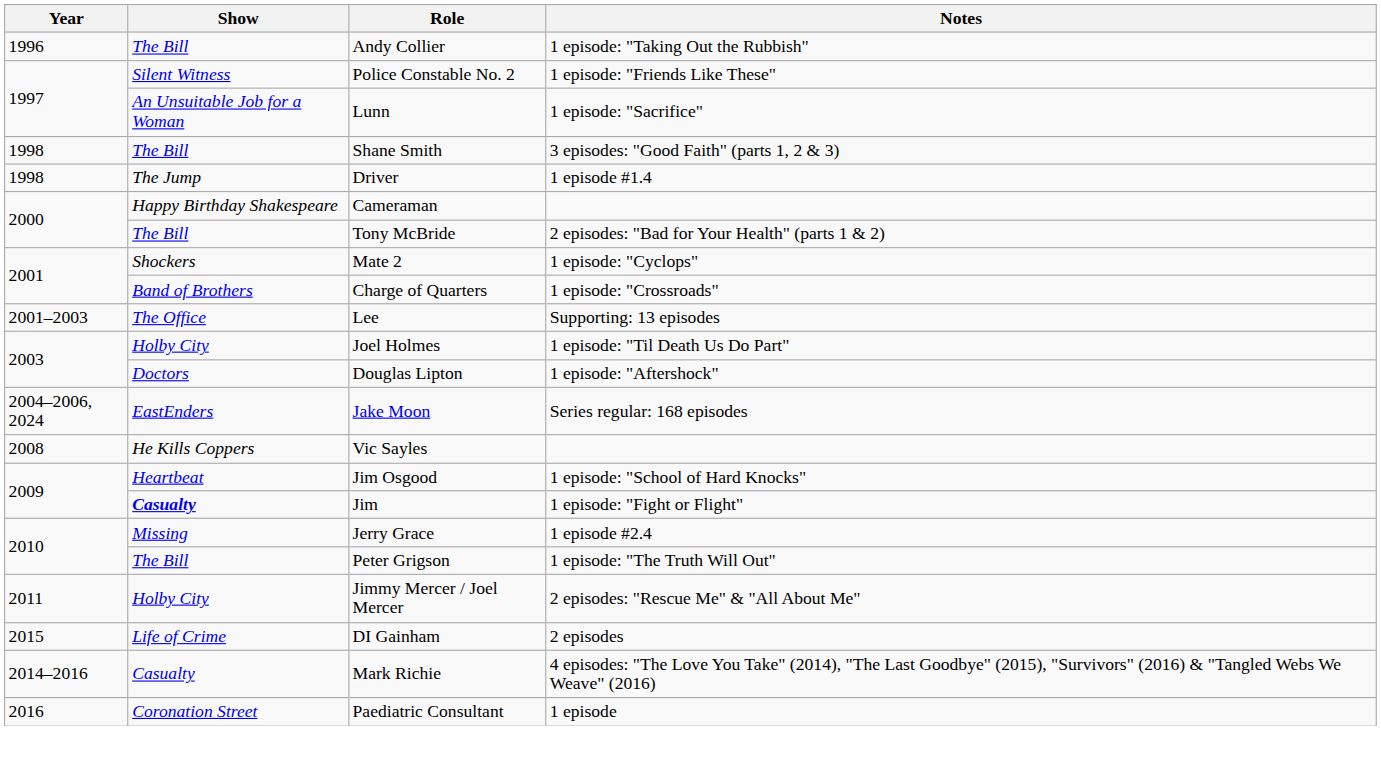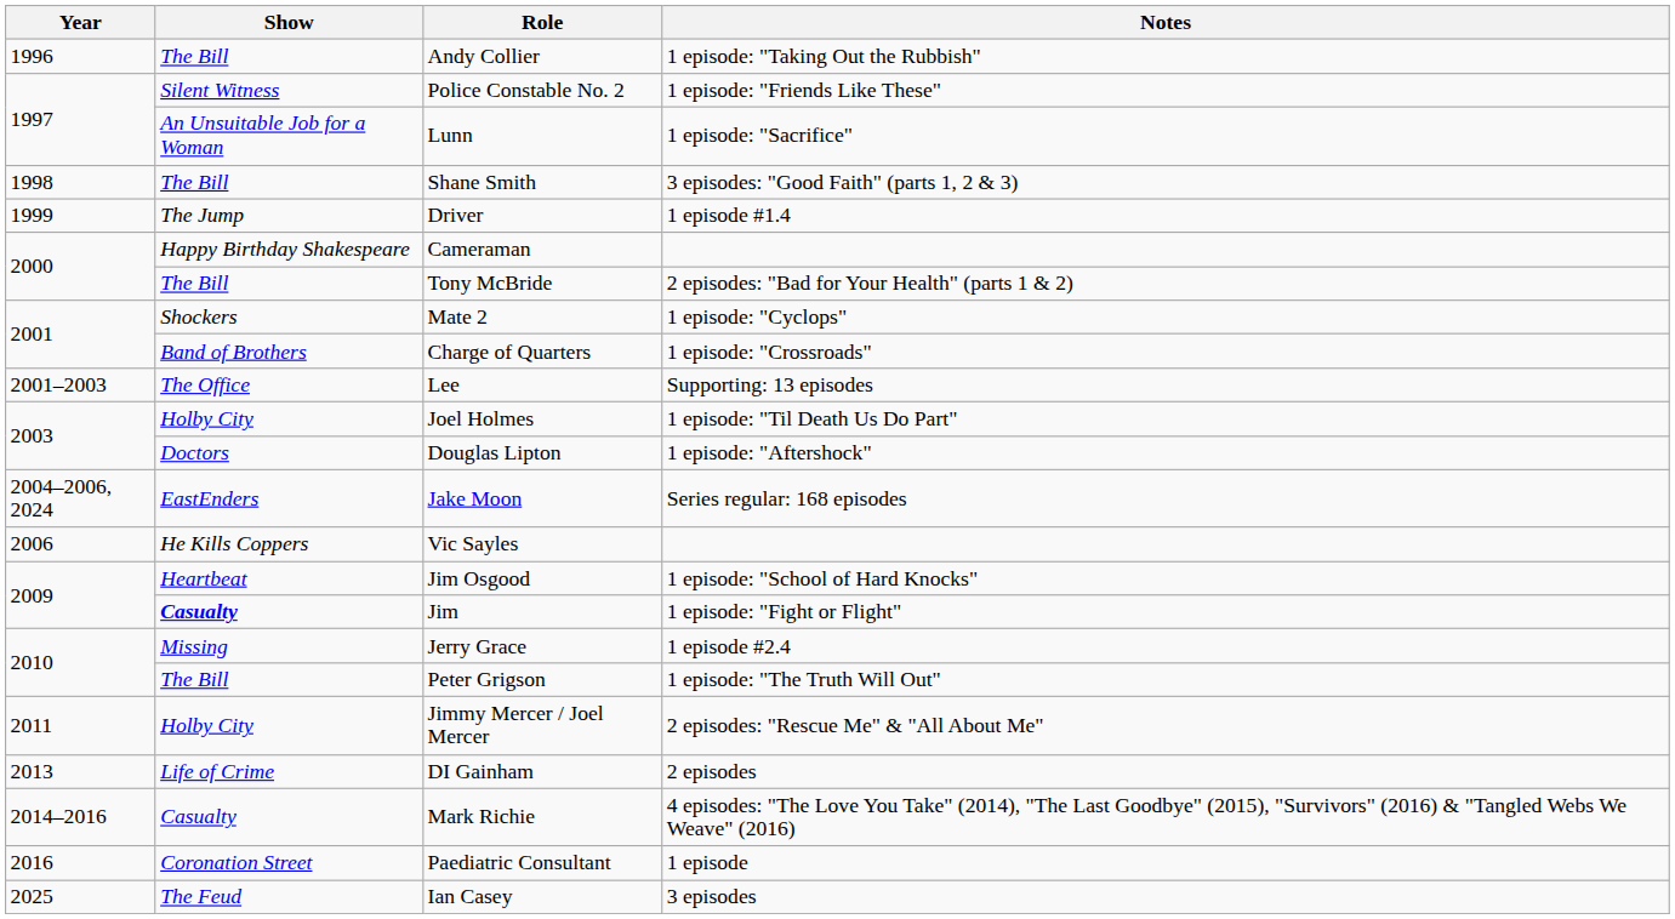Driver | Year: 1998 -> 1999
Vic Sayles | Year: 2008 -> 2006
DI Gainham | Year: 2015 -> 2013
+ row: 2025 | The Feud | Ian Casey | 3 episodes
